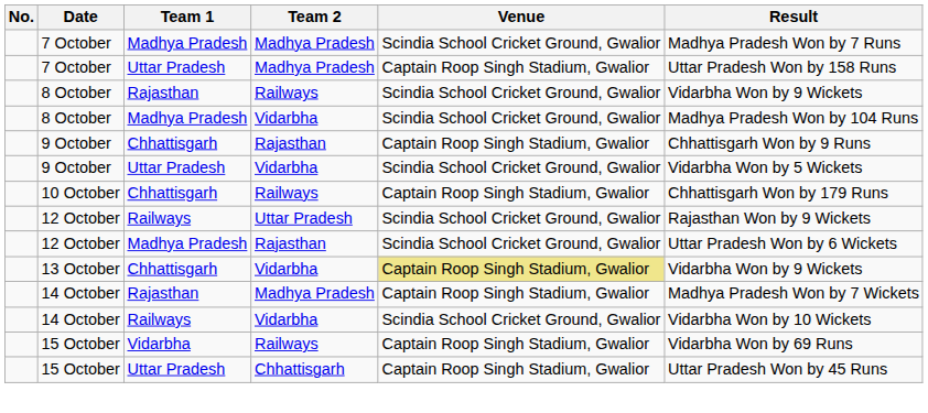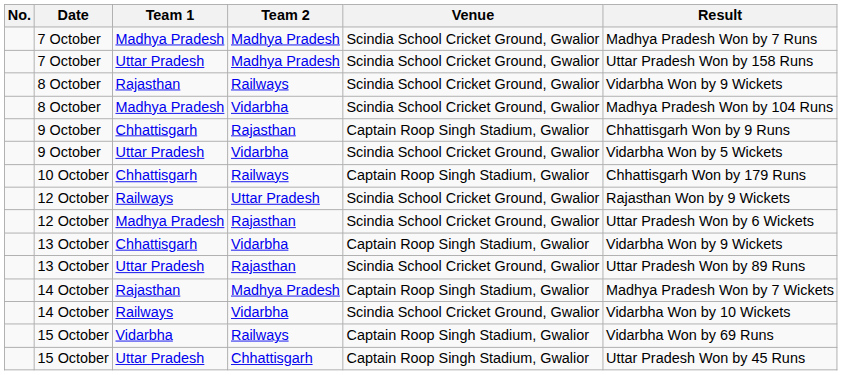7 October / Uttar Pradesh | Venue: Captain Roop Singh Stadium, Gwalior -> Scindia School Cricket Ground, Gwalior
13 October / Chhattisgarh | Venue: khaki background -> no background
+ row: 13 October | Uttar Pradesh | Rajasthan | Scindia School Cricket Ground, Gwalior | Uttar Pradesh Won by 89 Runs
